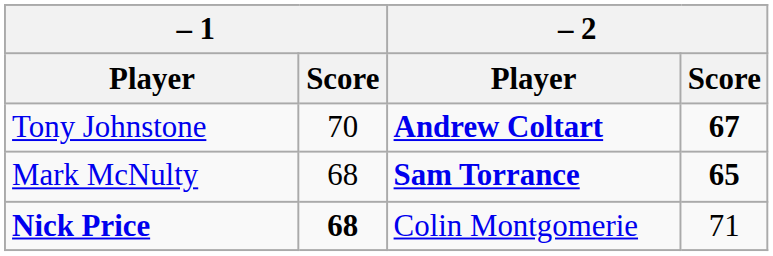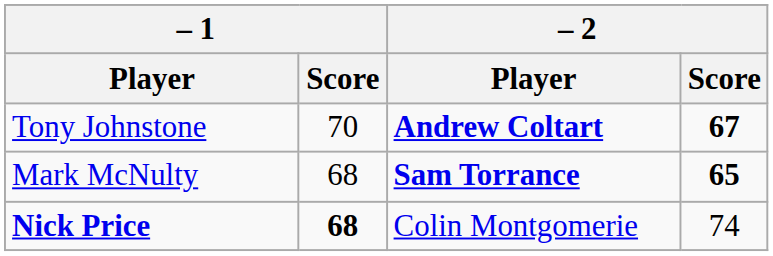Nick Price | – 2 / Score: 71 -> 74
